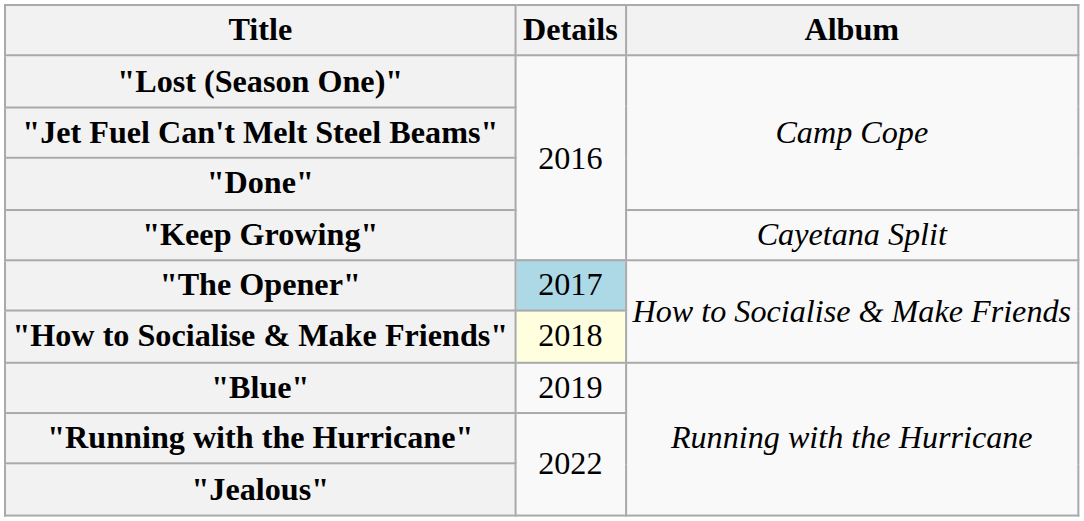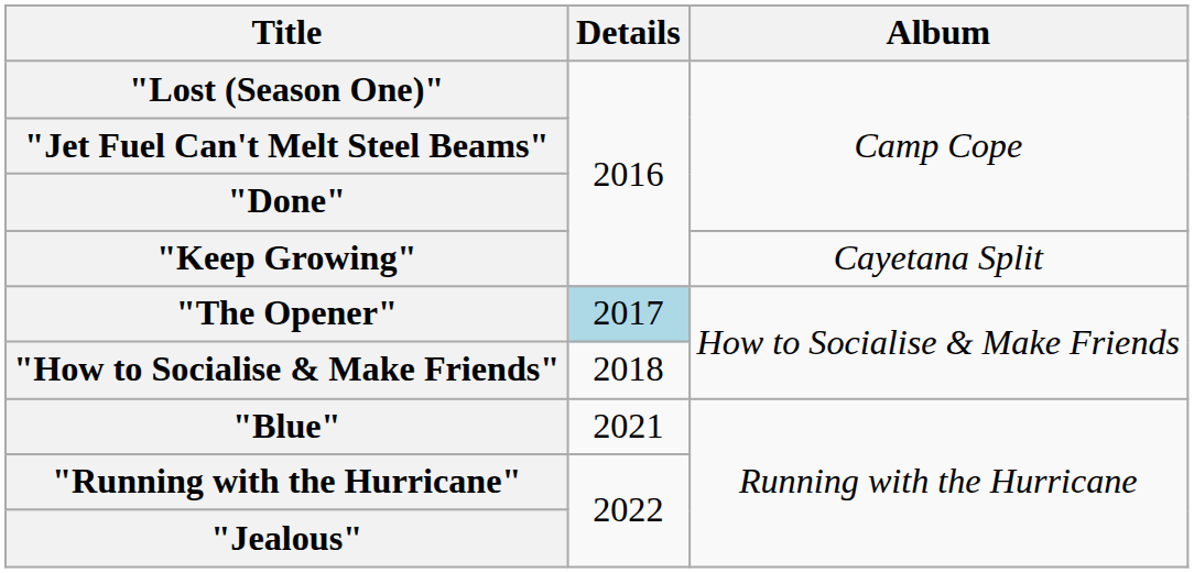"How to Socialise & Make Friends" | Details: lightyellow background -> no background
"Blue" | Details: 2019 -> 2021
